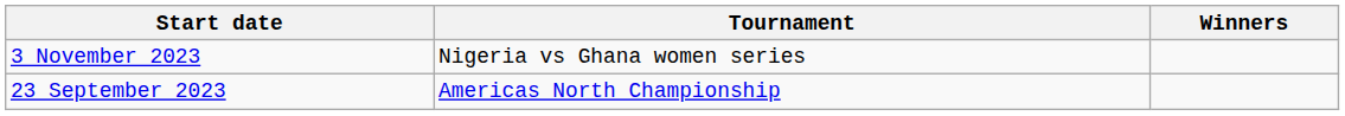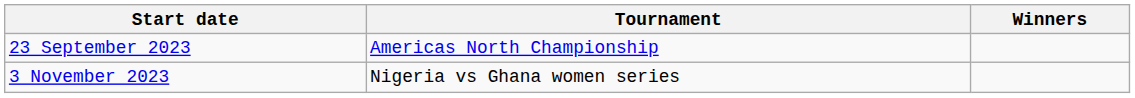rows swapped: 23 September 2023 <-> 3 November 2023
